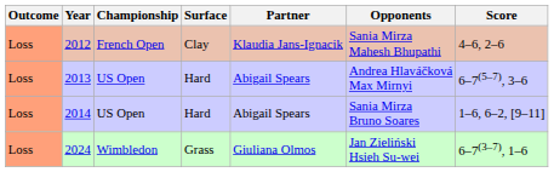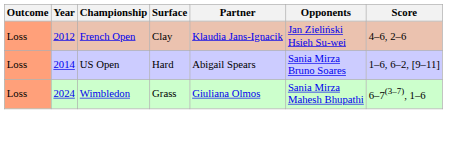2012 | Opponents: Sania Mirza Mahesh Bhupathi -> Jan Zieliński Hsieh Su-wei
- row: Loss | 2013 | US Open | Hard | Abigail Spears | Andrea Hlaváčková Max Mirnyi | 6–7(5–7), 3–6
2024 | Opponents: Jan Zieliński Hsieh Su-wei -> Sania Mirza Mahesh Bhupathi
